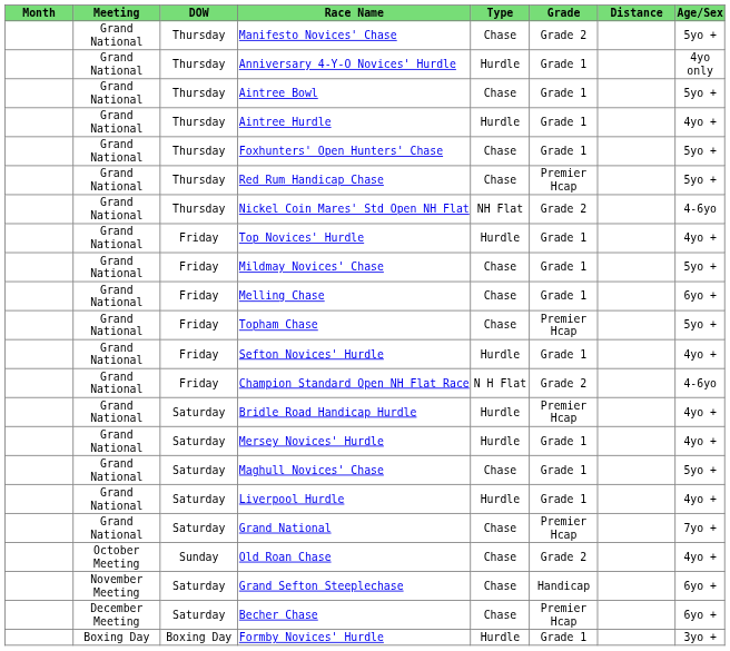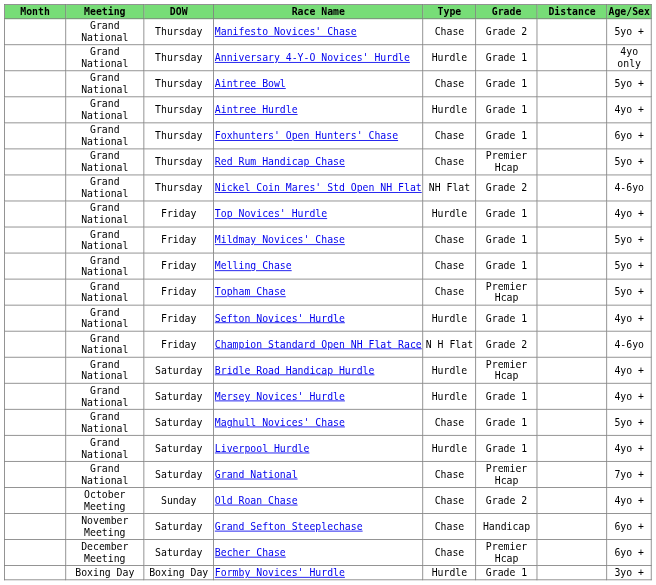Foxhunters' Open Hunters' Chase | Age/Sex: 5yo + -> 6yo +
Melling Chase | Age/Sex: 6yo + -> 5yo +
